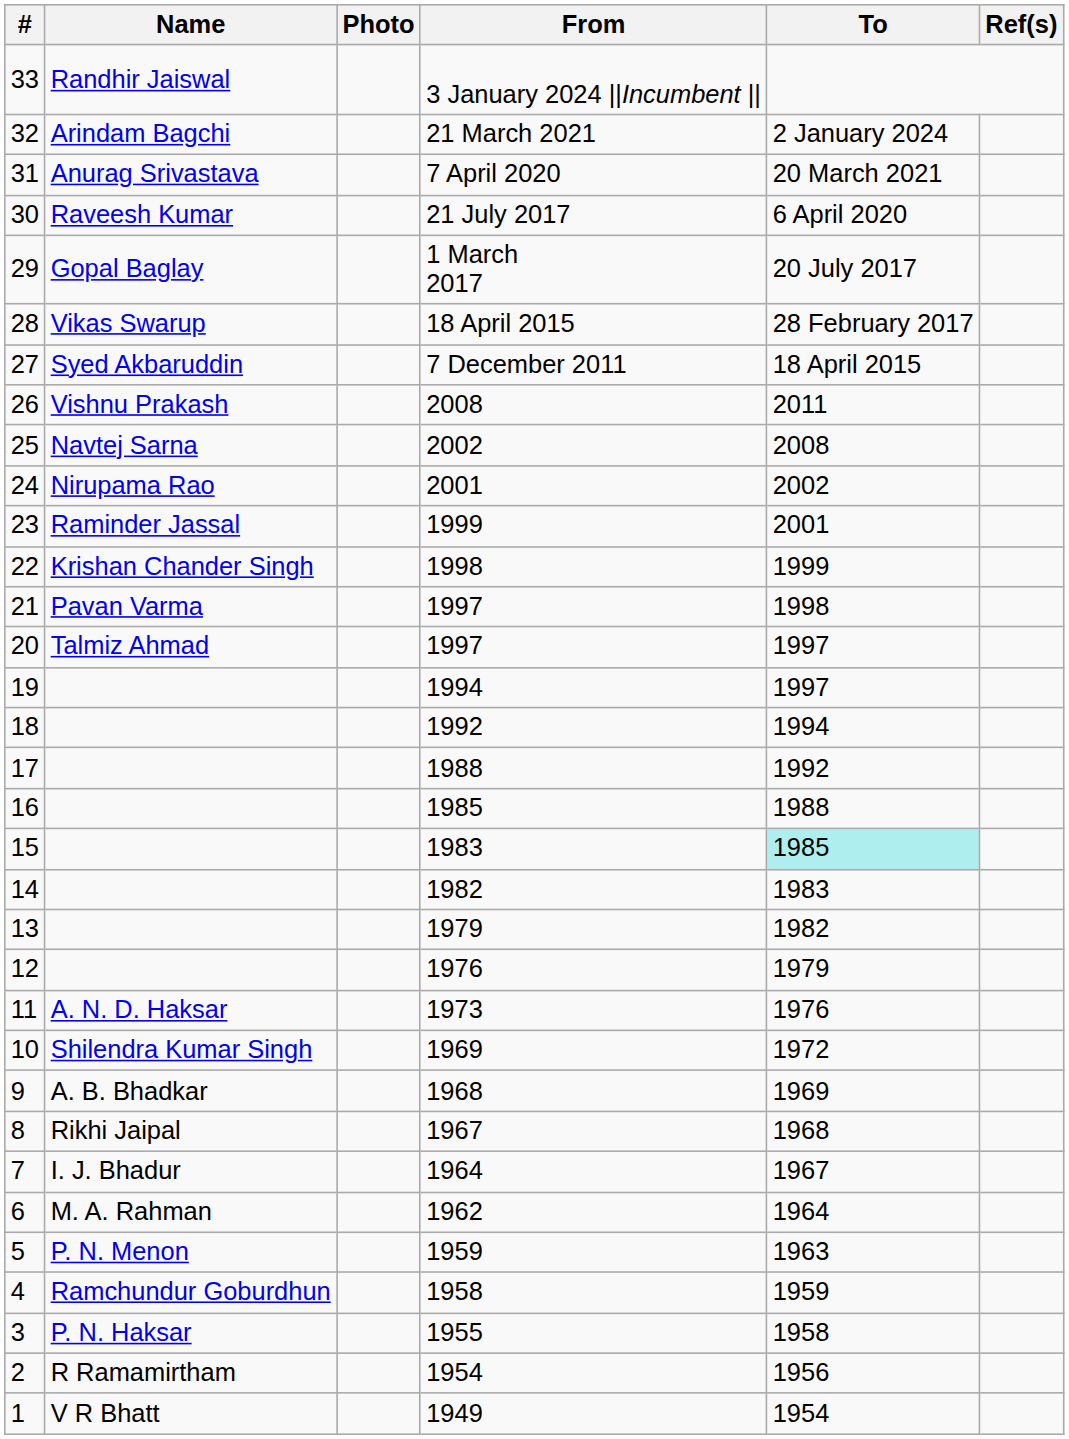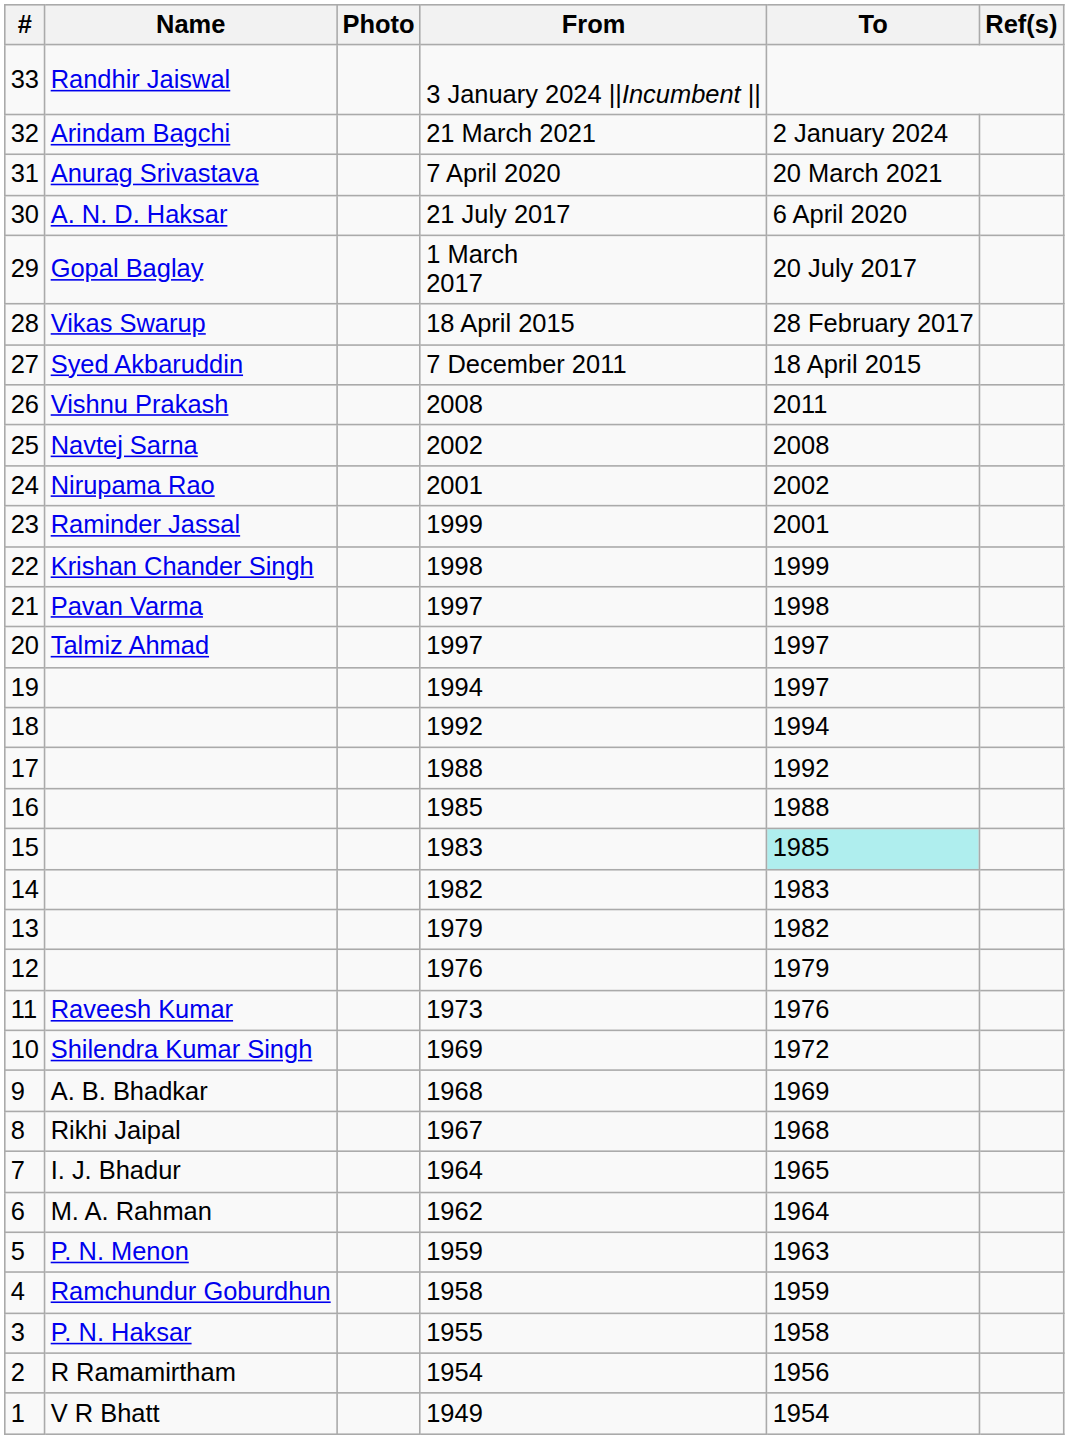30 | Name: Raveesh Kumar -> A. N. D. Haksar
11 | Name: A. N. D. Haksar -> Raveesh Kumar
7 | To: 1967 -> 1965
